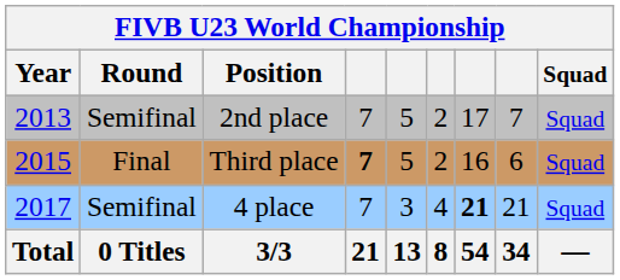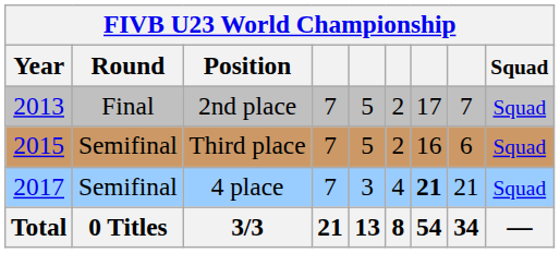2nd place | Round: Semifinal -> Final
Third place | Round: Final -> Semifinal
Third place | column 4: bold -> normal
